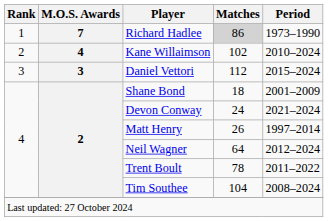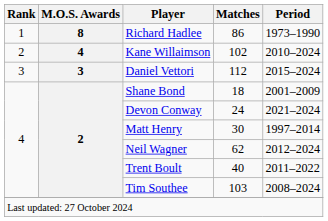Richard Hadlee | M.O.S. Awards: 7 -> 8
Richard Hadlee | Matches: lightgrey background -> no background
Matt Henry | Matches: 26 -> 30
Neil Wagner | Matches: 64 -> 62
Trent Boult | Matches: 78 -> 40
Tim Southee | Matches: 104 -> 103
